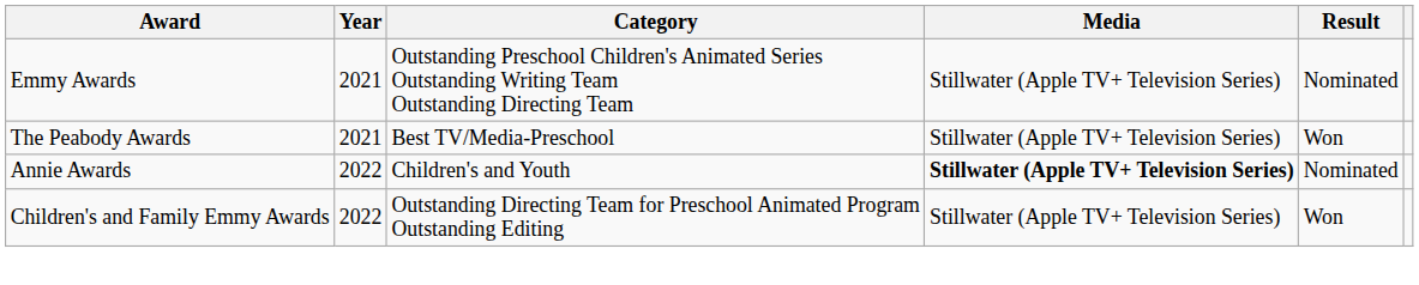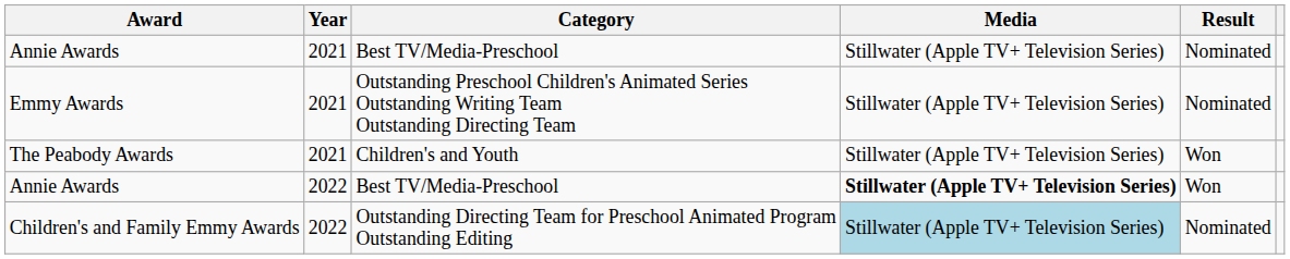+ row: Annie Awards | 2021 | Best TV/Media-Preschool | Stillwater (Apple TV+ Television Series) | Nominated
The Peabody Awards | Category: Best TV/Media-Preschool -> Children's and Youth
Annie Awards / 2022 | Category: Children's and Youth -> Best TV/Media-Preschool
Annie Awards / 2022 | Result: Nominated -> Won
Children's and Family Emmy Awards | Media: no background -> lightblue background
Children's and Family Emmy Awards | Result: Won -> Nominated
